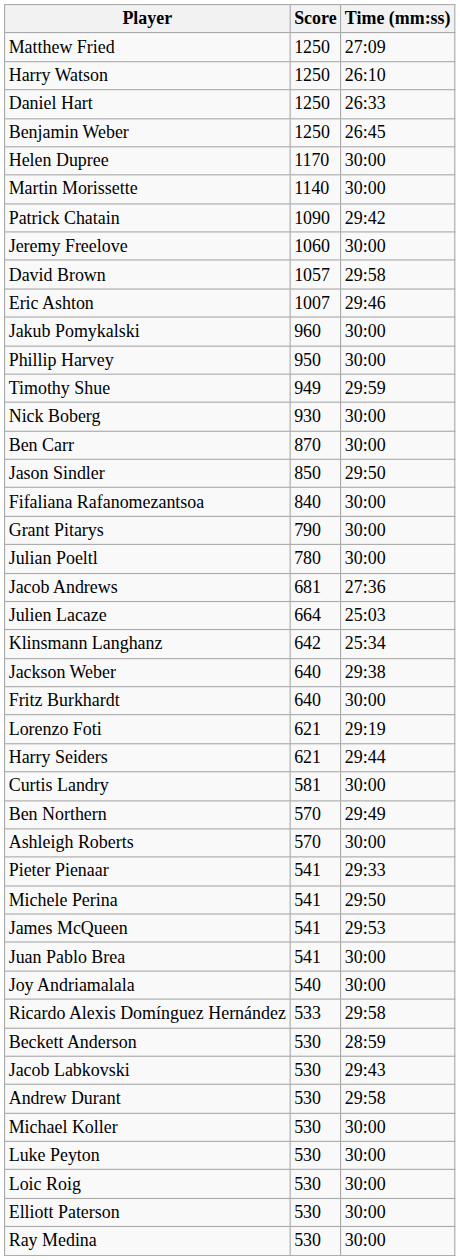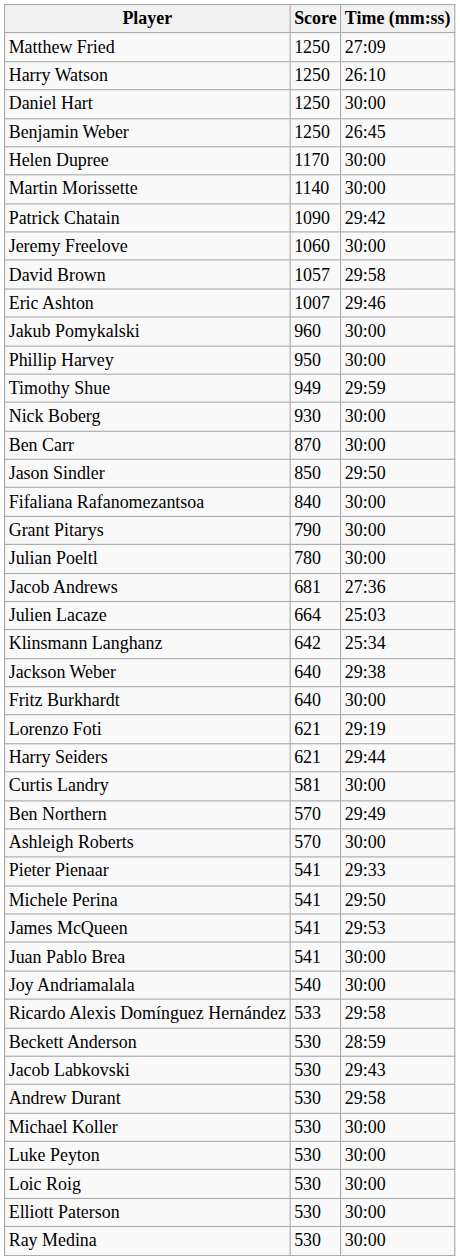Daniel Hart | Time (mm:ss): 26:33 -> 30:00
